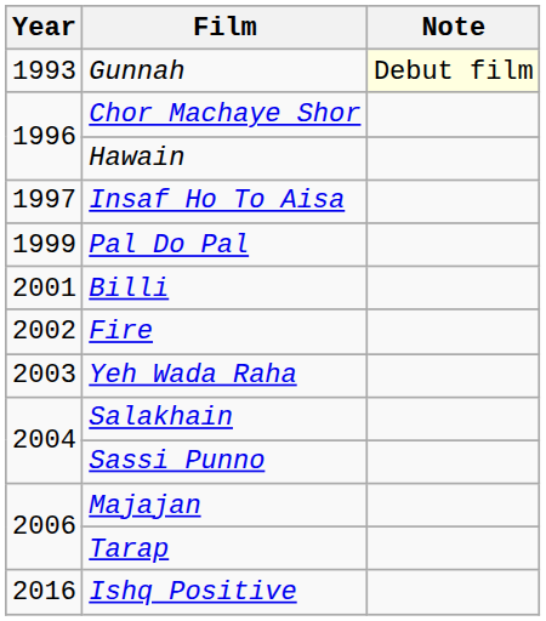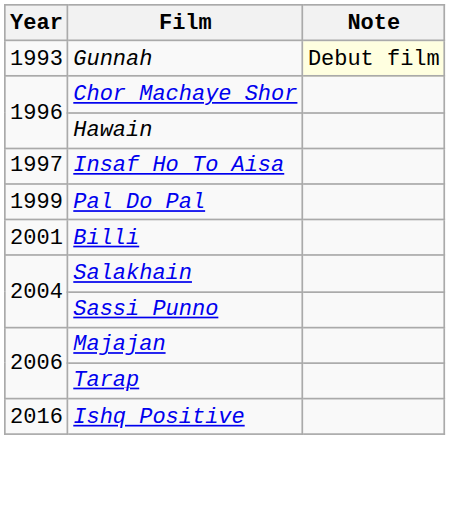- row: 2002 | Fire
- row: 2003 | Yeh Wada Raha
